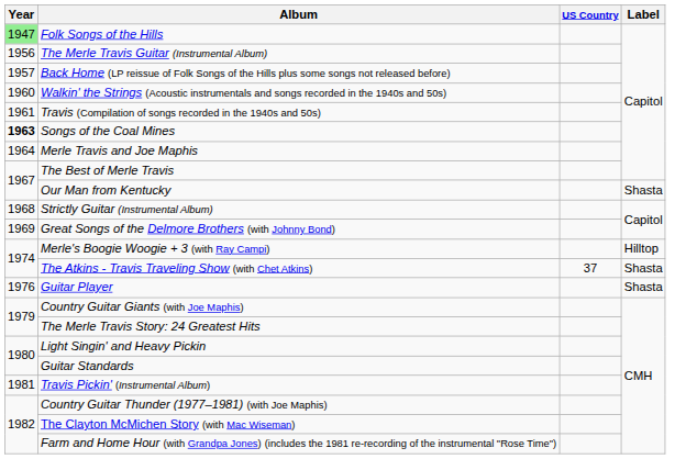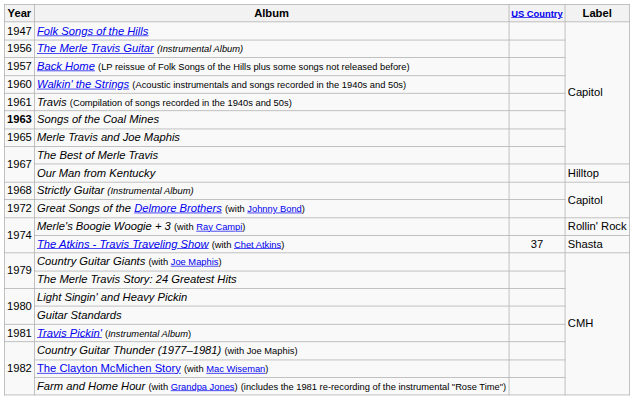Folk Songs of the Hills | Year: lightgreen background -> no background
Merle Travis and Joe Maphis | Year: 1964 -> 1965
Our Man from Kentucky | Label: Shasta -> Hilltop
Great Songs of the Delmore Brothers (with Johnny Bond) | Year: 1969 -> 1972
Merle's Boogie Woogie + 3 (with Ray Campi) | Label: Hilltop -> Rollin' Rock
- row: 1976 | Guitar Player | Shasta
